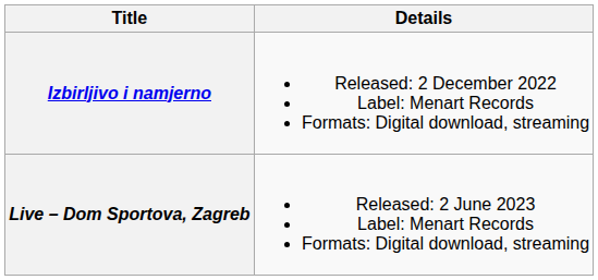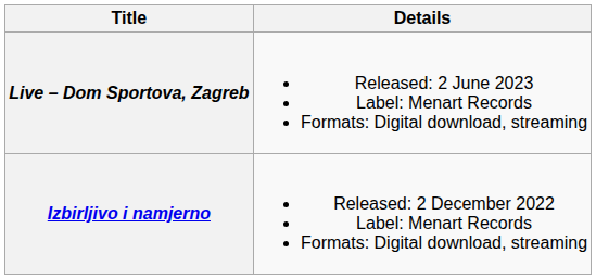rows swapped: Izbirljivo i namjerno <-> Live – Dom Sportova, Zagreb
